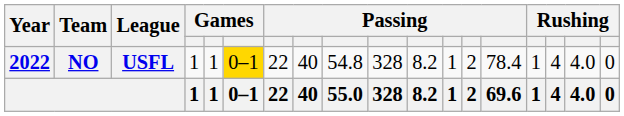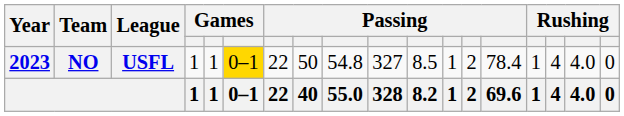NO | Year: 2022 -> 2023
NO | column 8: 40 -> 50
NO | column 10: 328 -> 327
NO | column 11: 8.2 -> 8.5
